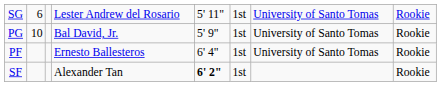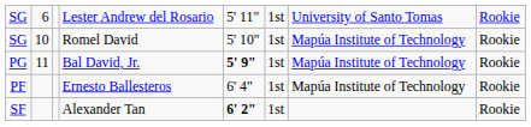+ row: SG | 10 | Romel David | 5' 10" | 1st | Mapúa Institute of Technology | Rookie
PG | column 2: 10 -> 11
PG | column 5: normal -> bold
PG | column 7: University of Santo Tomas -> Mapúa Institute of Technology
PF | column 7: University of Santo Tomas -> Mapúa Institute of Technology
